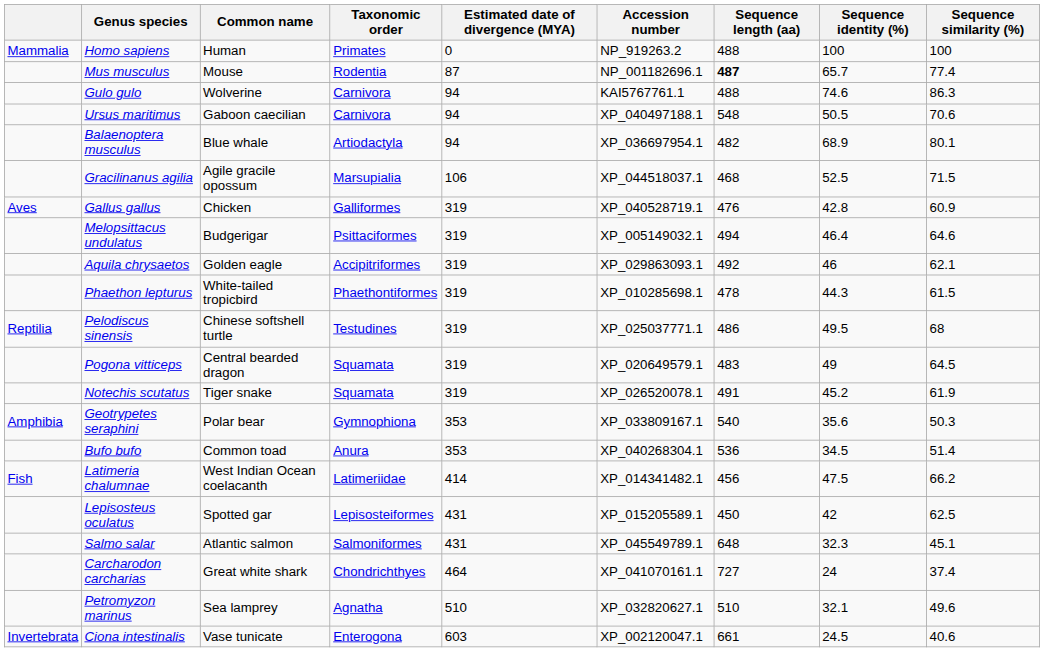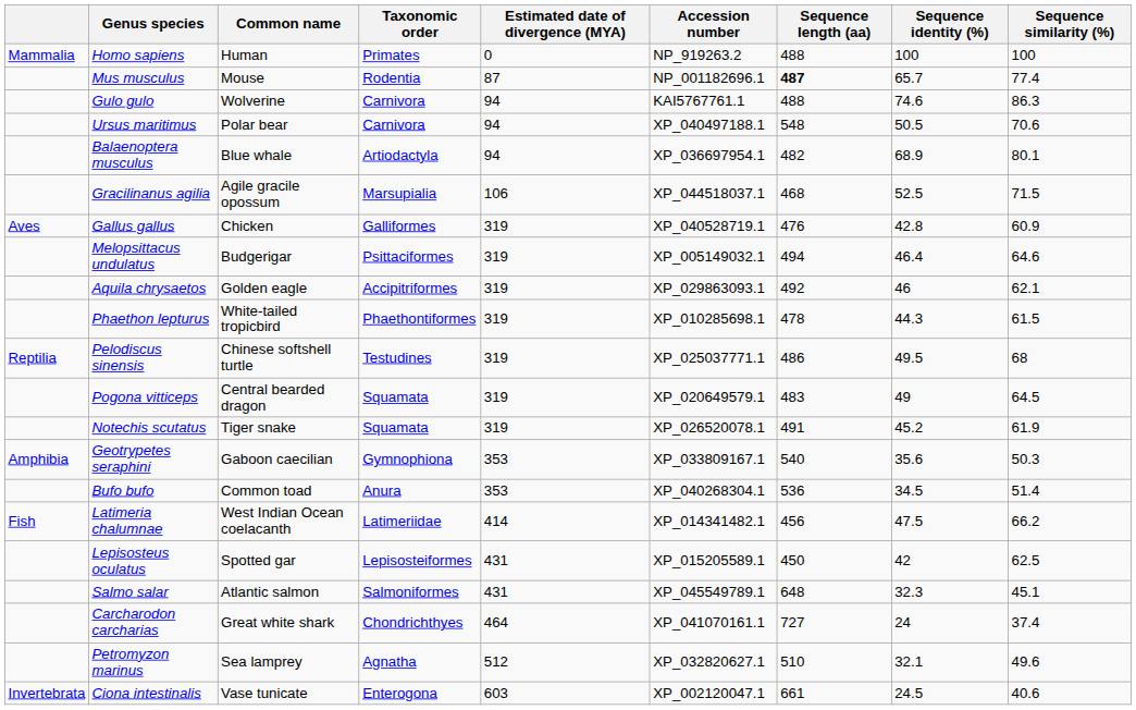Ursus maritimus | Common name: Gaboon caecilian -> Polar bear
Geotrypetes seraphini | Common name: Polar bear -> Gaboon caecilian
Petromyzon marinus | Estimated date of divergence (MYA): 510 -> 512
